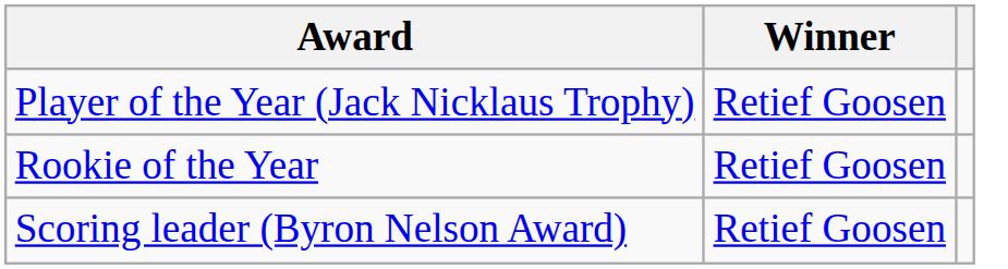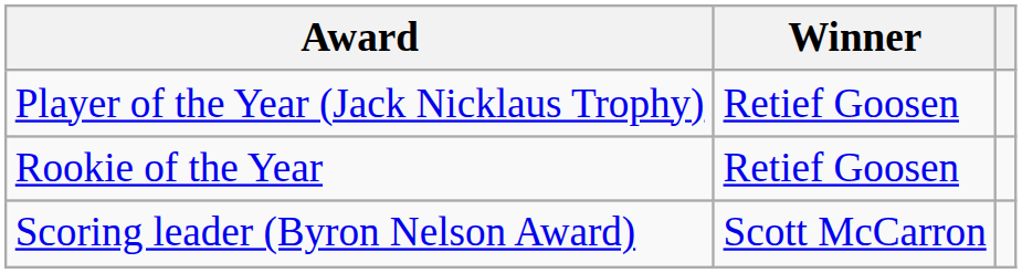Scoring leader (Byron Nelson Award) | Winner: Retief Goosen -> Scott McCarron
